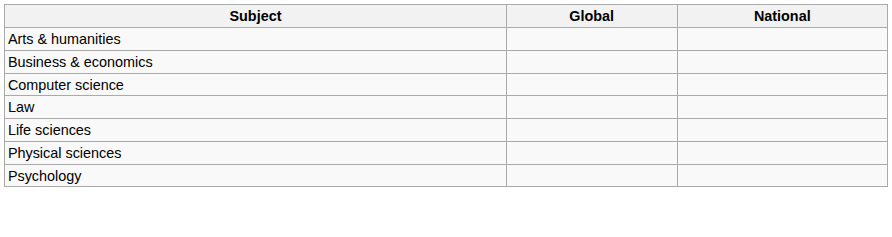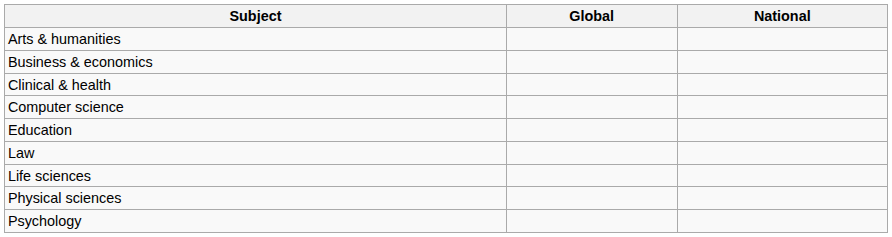+ row: Clinical & health
+ row: Education
